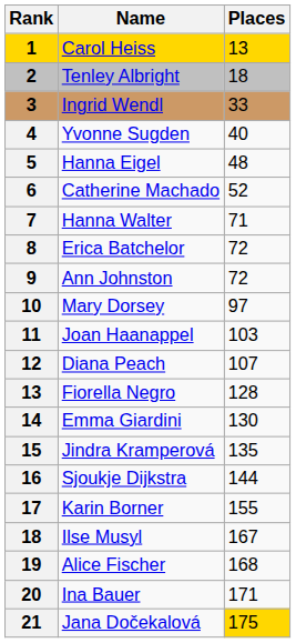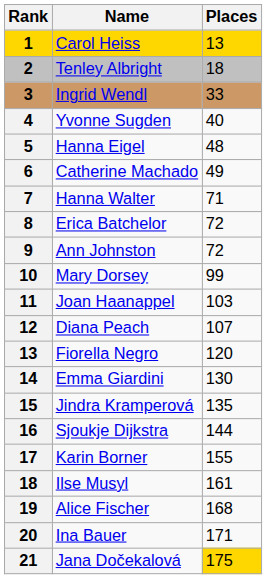Catherine Machado | Places: 52 -> 49
Mary Dorsey | Places: 97 -> 99
Fiorella Negro | Places: 128 -> 120
Ilse Musyl | Places: 167 -> 161
